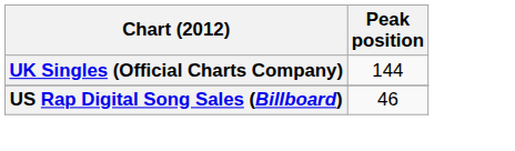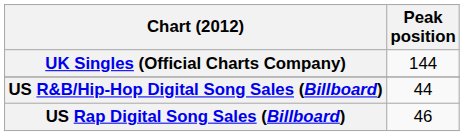+ row: US R&B/Hip-Hop Digital Song Sales (Billboard) | 44
